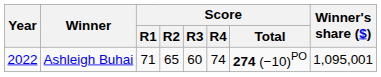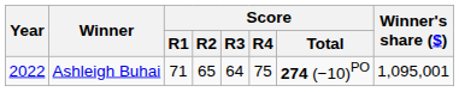Ashleigh Buhai | Score / R3: 60 -> 64
Ashleigh Buhai | Score / R4: 74 -> 75
